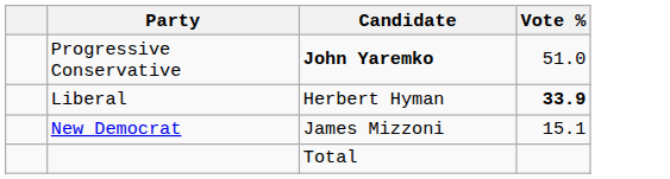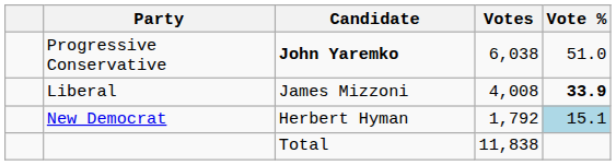+ column: Votes | 6,038 | 4,008 | 1,792 | 11,838
Liberal | Candidate: Herbert Hyman -> James Mizzoni
New Democrat | Candidate: James Mizzoni -> Herbert Hyman
New Democrat | Vote %: no background -> lightblue background
